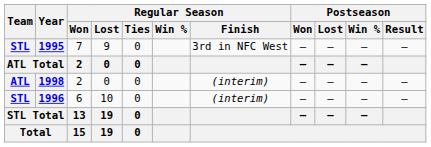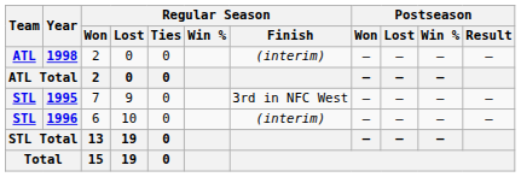rows swapped: 1998 <-> 1995
